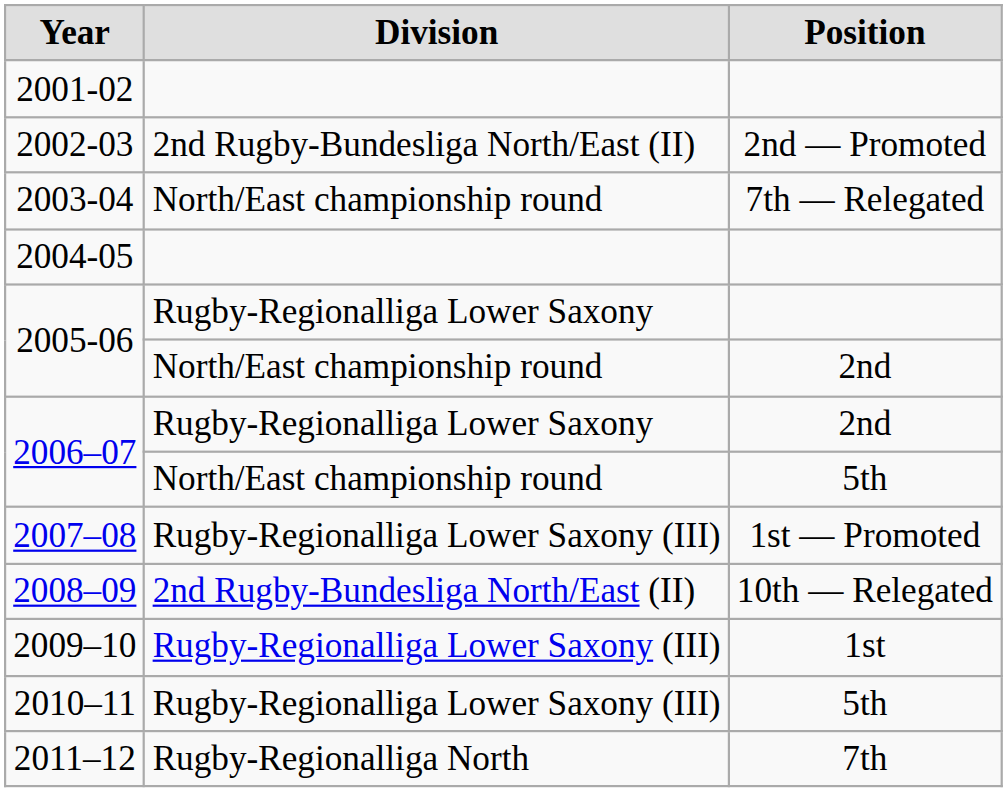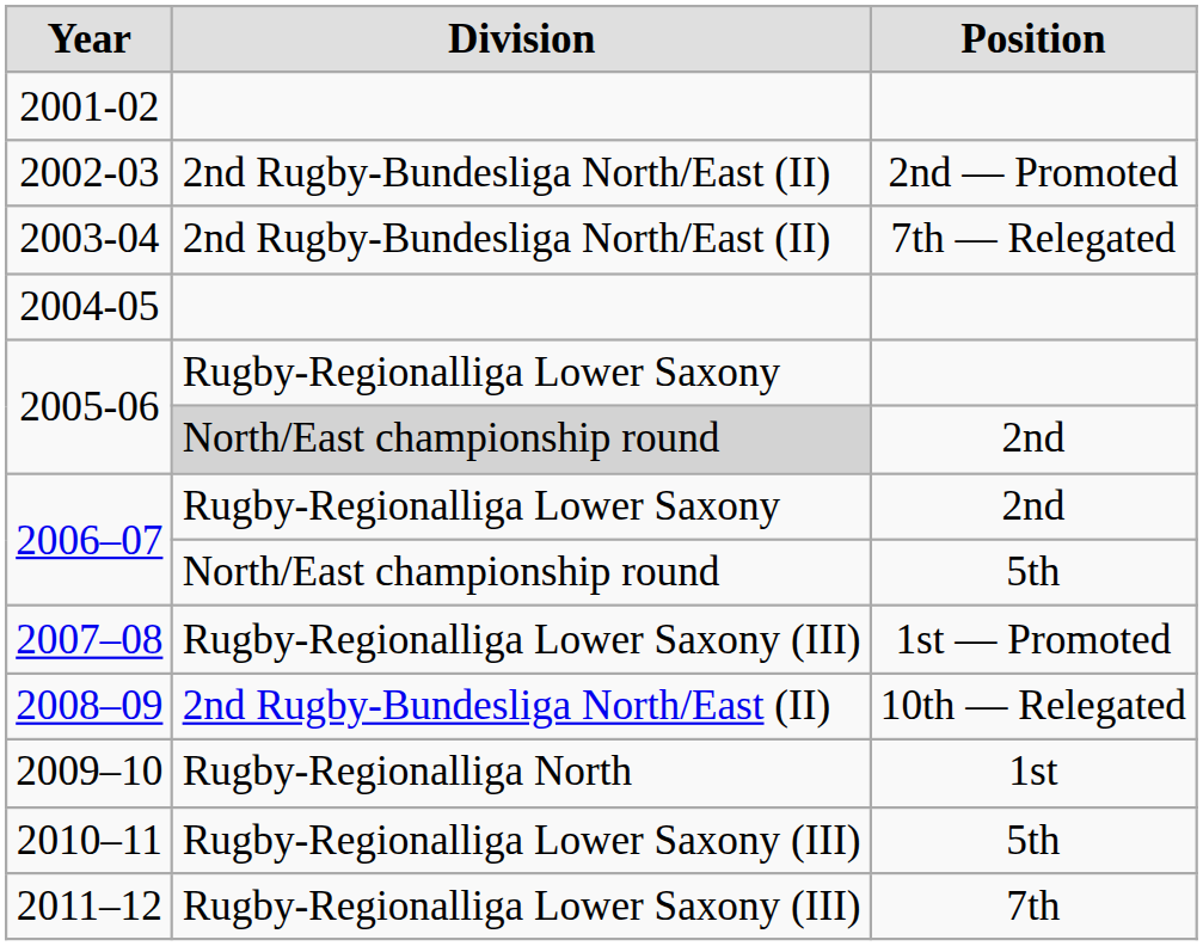2003-04 | Division: North/East championship round -> 2nd Rugby-Bundesliga North/East (II)
2005-06 / 2nd | Division: no background -> lightgrey background
2009–10 | Division: Rugby-Regionalliga Lower Saxony (III) -> Rugby-Regionalliga North
2011–12 | Division: Rugby-Regionalliga North -> Rugby-Regionalliga Lower Saxony (III)
